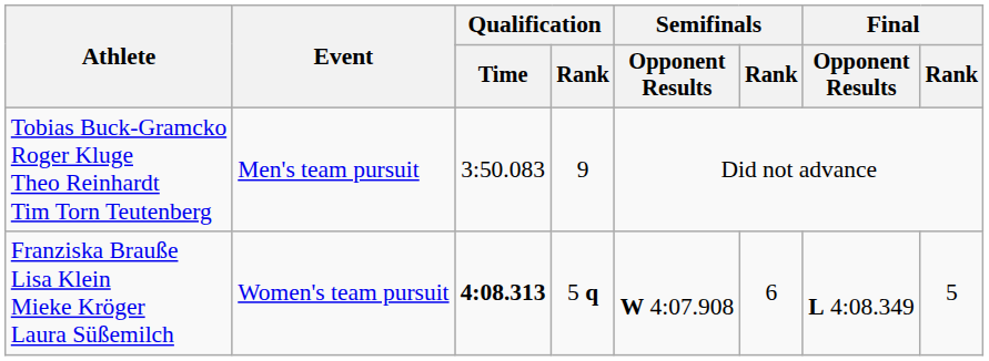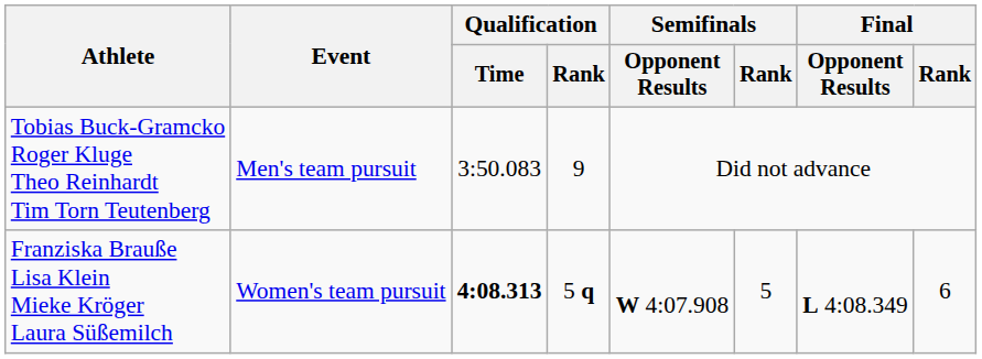Franziska Brauße Lisa Klein Mieke Kröger Laura Süßemilch | Semifinals / Rank: 6 -> 5
Franziska Brauße Lisa Klein Mieke Kröger Laura Süßemilch | Final / Rank: 5 -> 6
